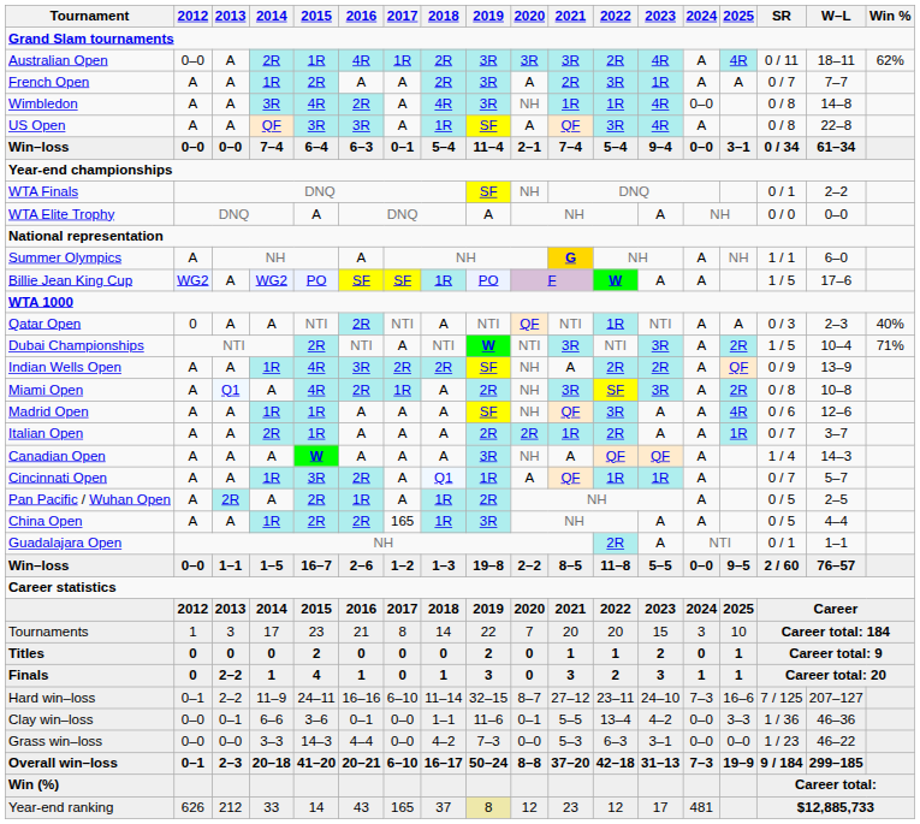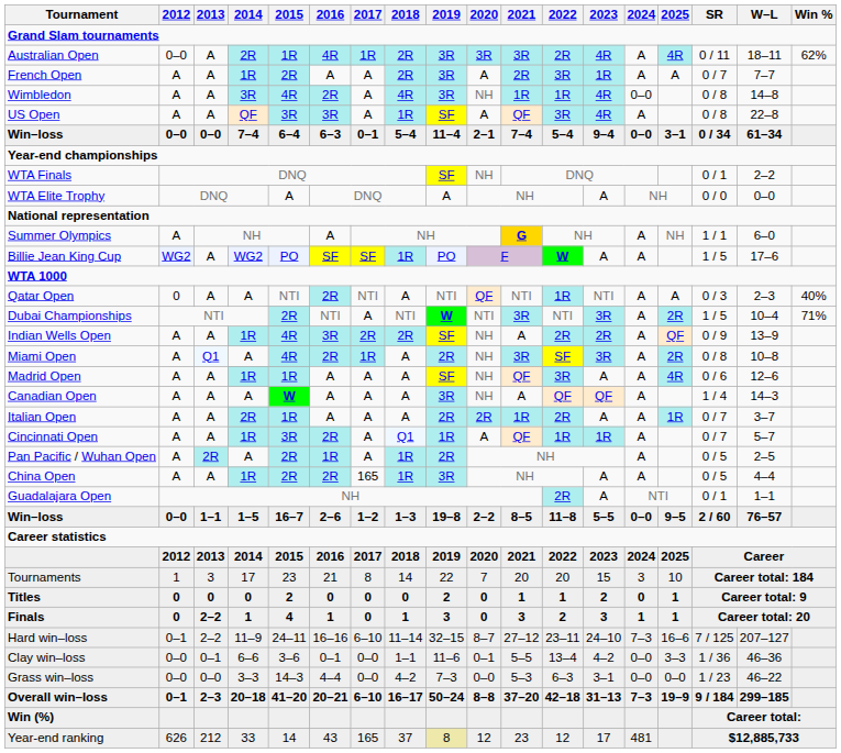rows swapped: Italian Open <-> Canadian Open
